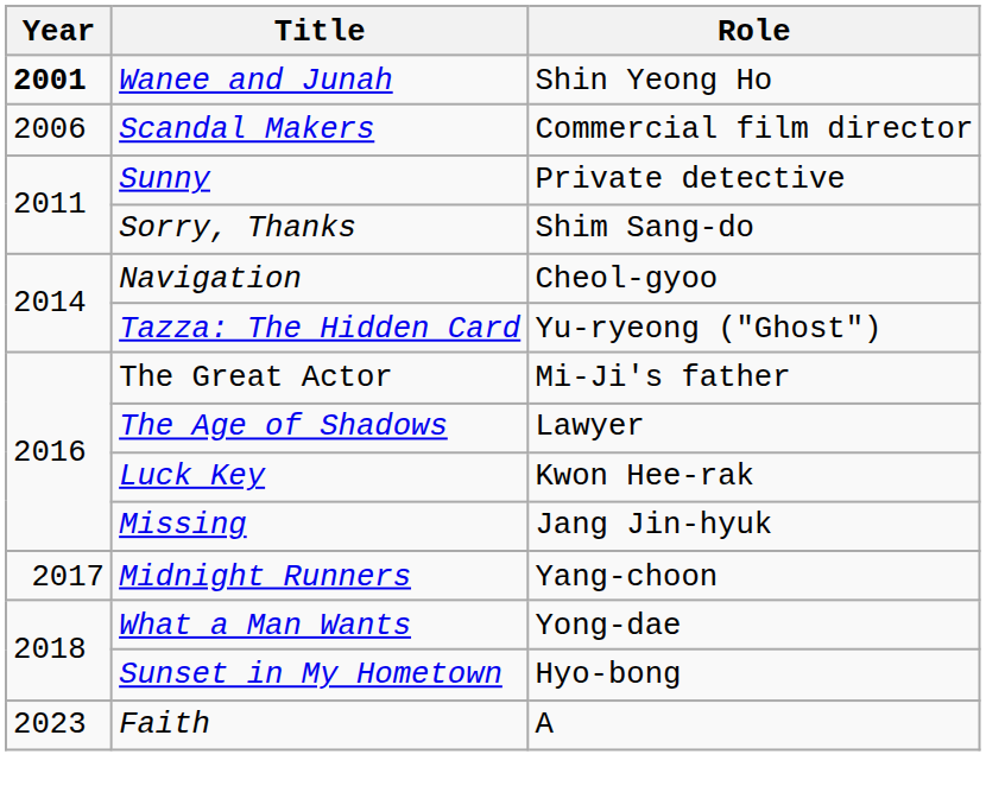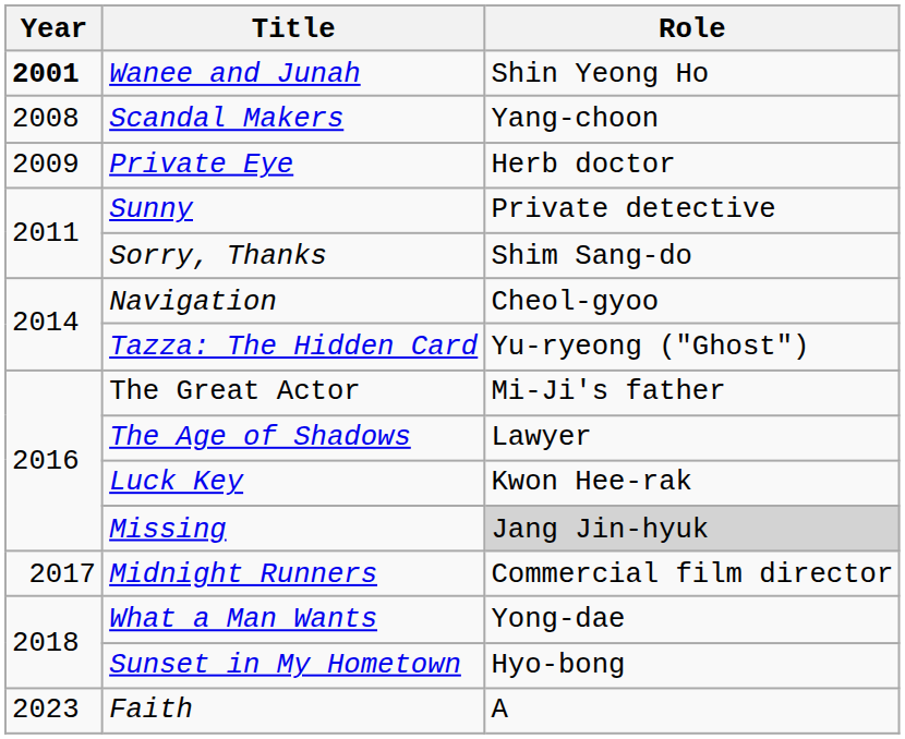Scandal Makers | Year: 2006 -> 2008
Scandal Makers | Role: Commercial film director -> Yang-choon
+ row: 2009 | Private Eye | Herb doctor
Missing | Role: no background -> lightgrey background
Midnight Runners | Role: Yang-choon -> Commercial film director
